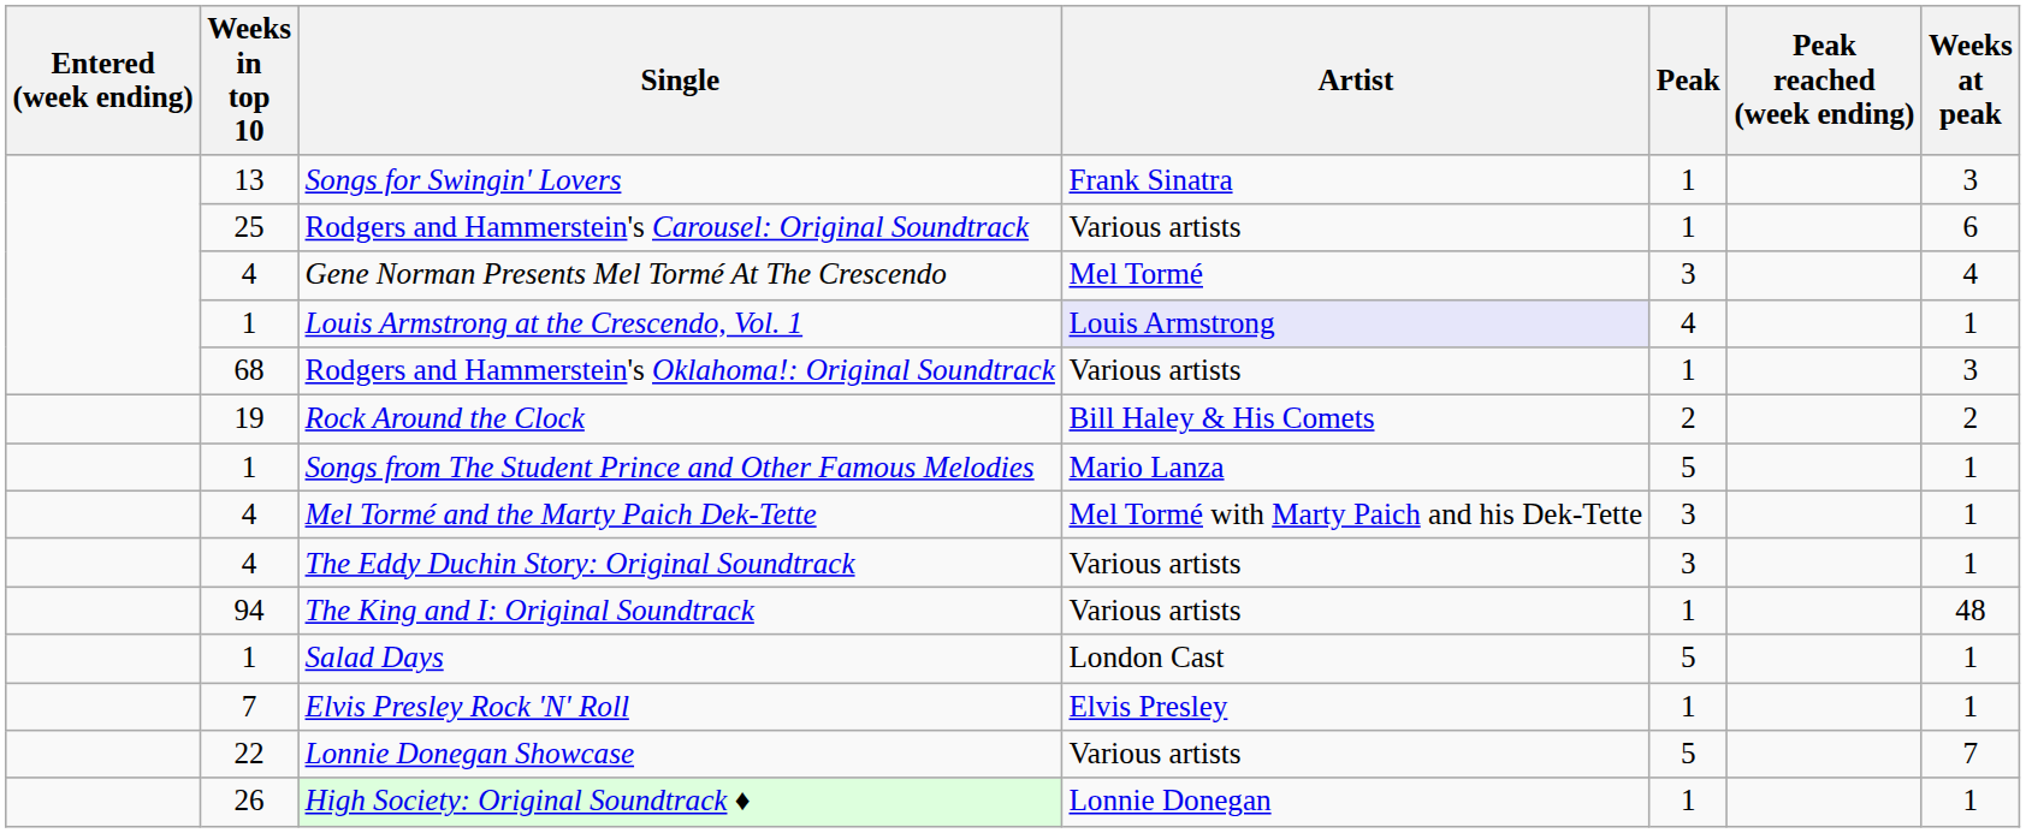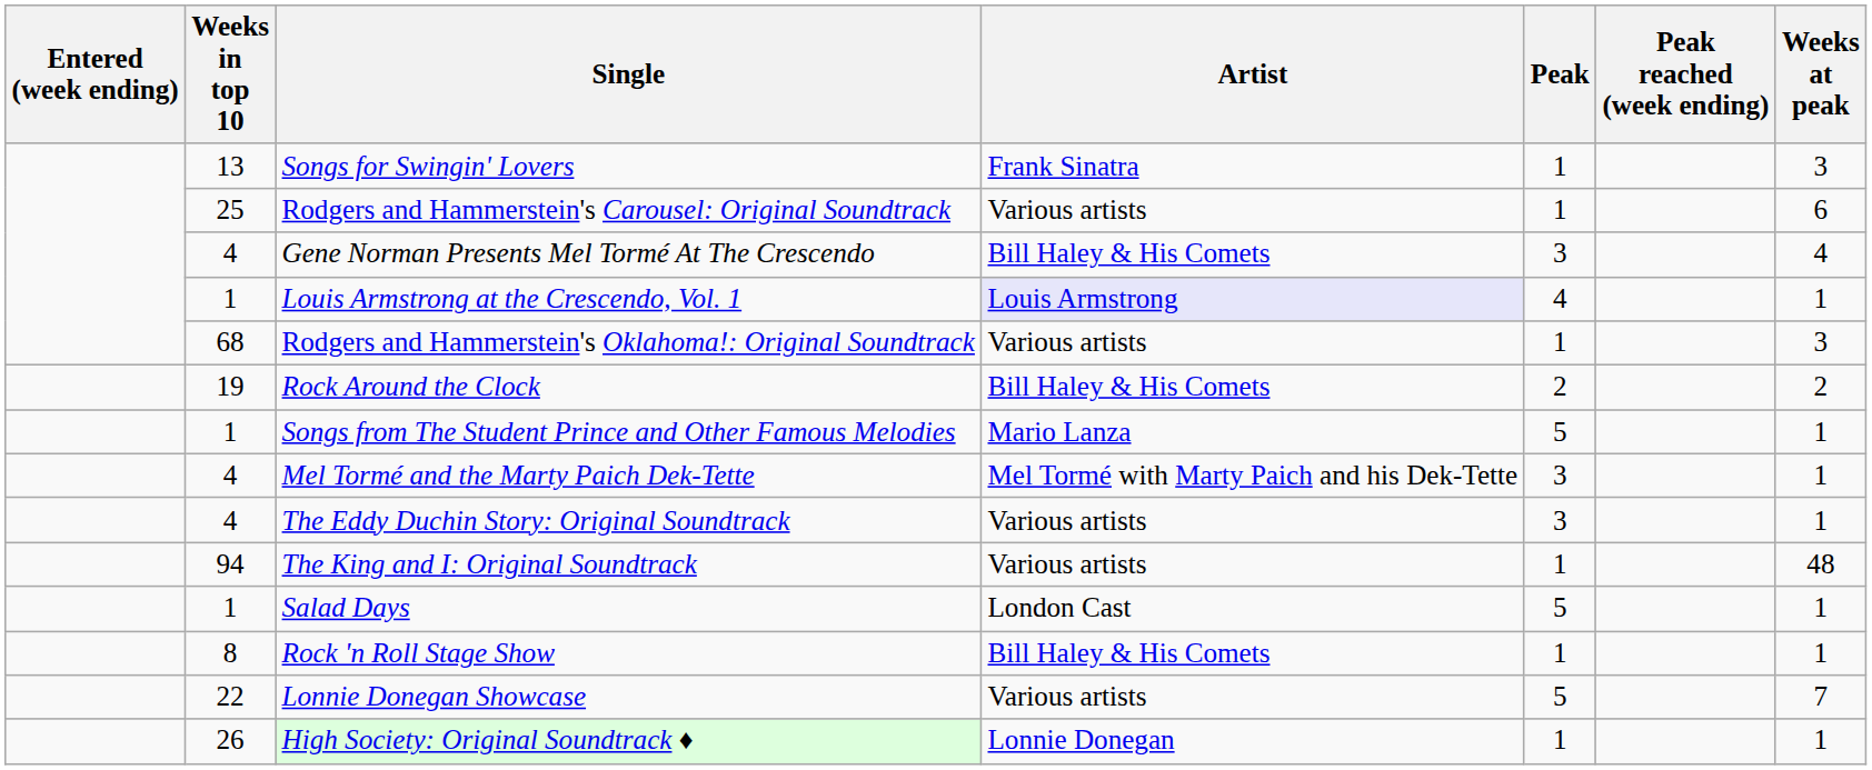Gene Norman Presents Mel Tormé At The Crescendo | Artist: Mel Tormé -> Bill Haley & His Comets
+ row: 8 | Rock 'n Roll Stage Show | Bill Haley & His Comets | 1 | 1
- row: 7 | Elvis Presley Rock 'N' Roll | Elvis Presley | 1 | 1
